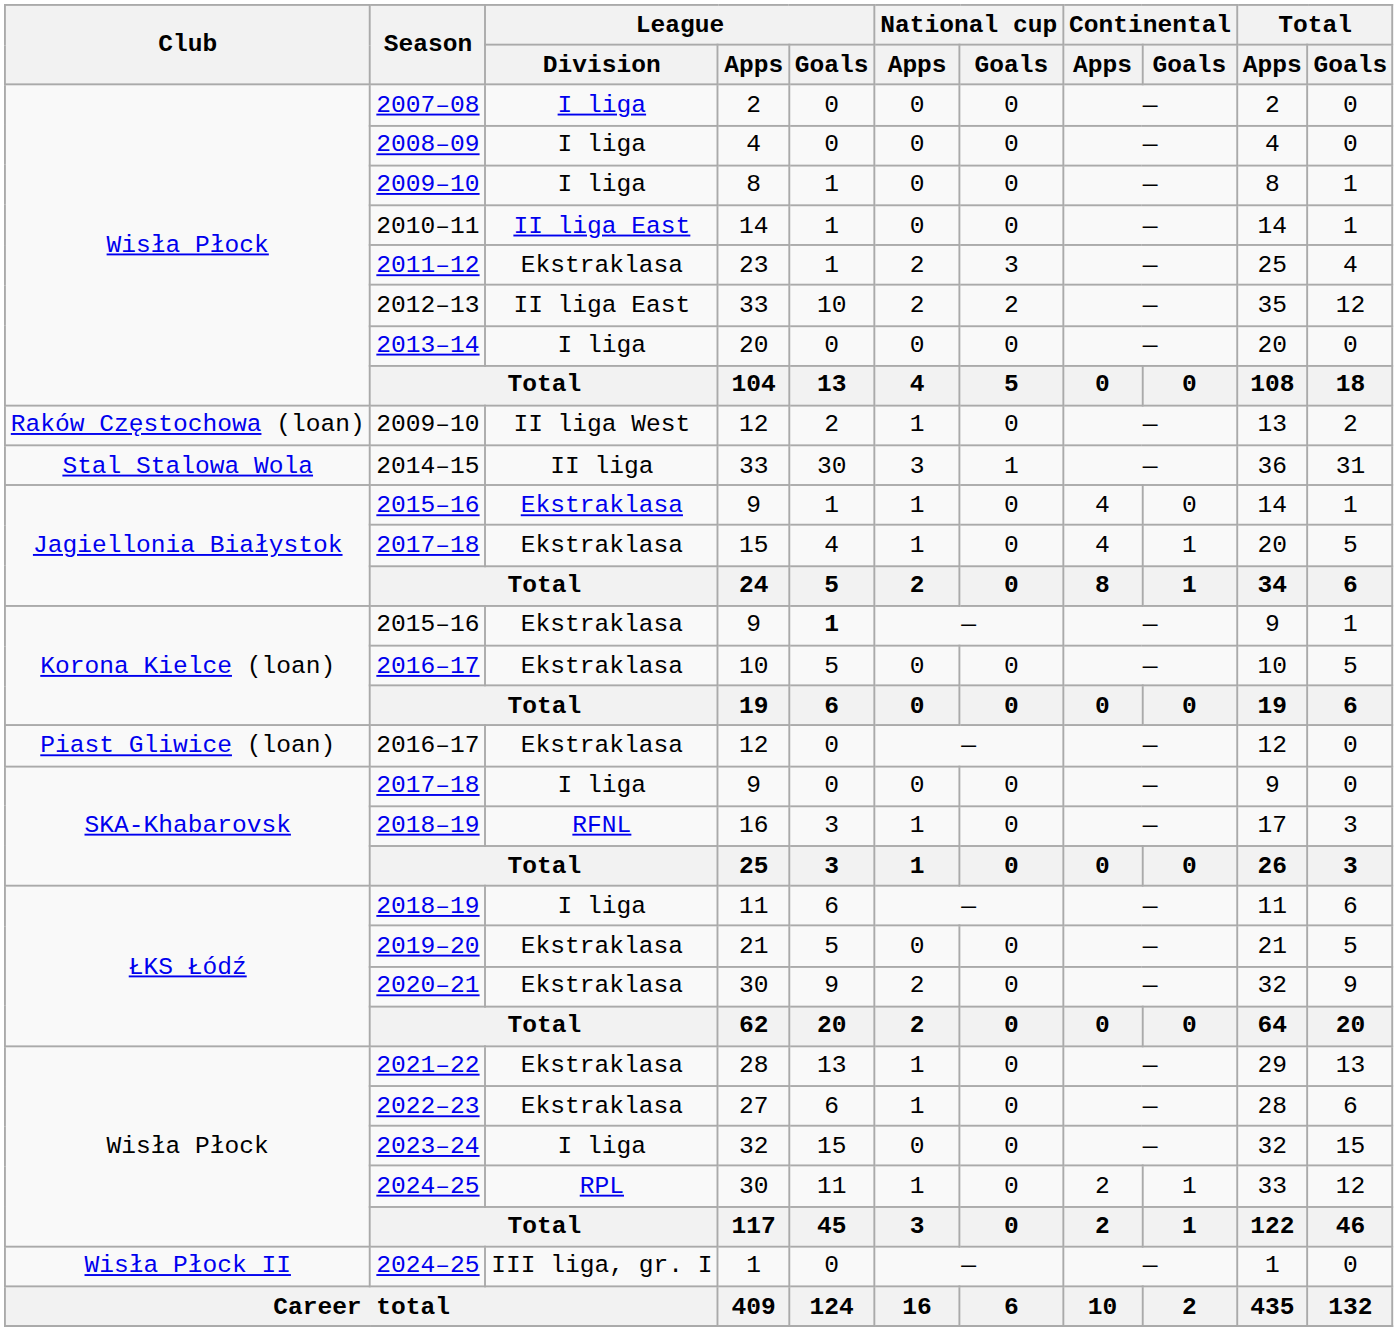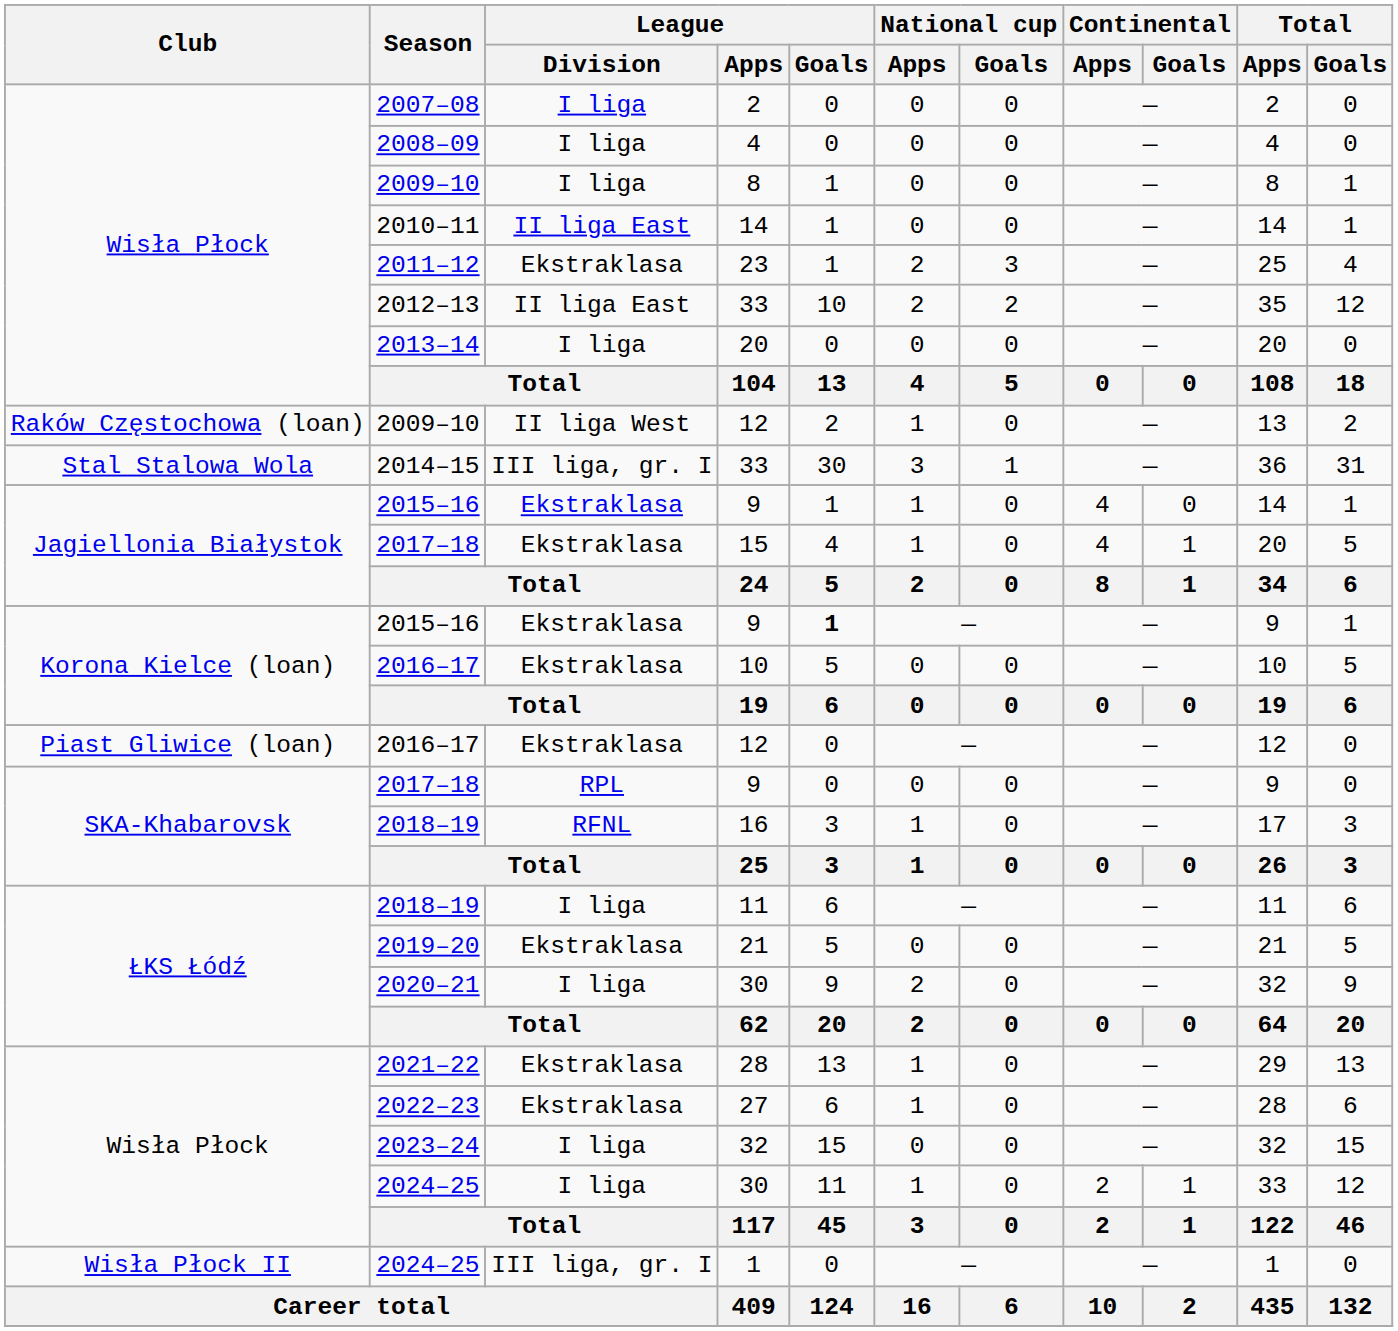Stal Stalowa Wola / 33 | League / Division: II liga -> III liga, gr. I
SKA-Khabarovsk / 9 | League / Division: I liga -> RPL
ŁKS Łódź / 30 | League / Division: Ekstraklasa -> I liga
Wisła Płock / 30 | League / Division: RPL -> I liga
